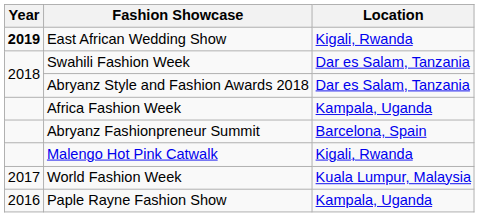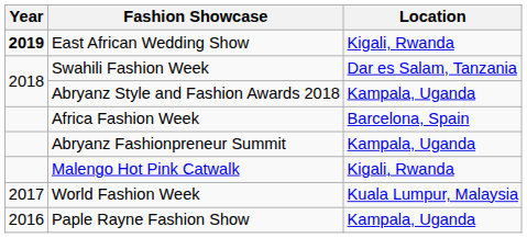Abryanz Style and Fashion Awards 2018 | Location: Dar es Salam, Tanzania -> Kampala, Uganda
Africa Fashion Week | Location: Kampala, Uganda -> Barcelona, Spain
Abryanz Fashionpreneur Summit | Location: Barcelona, Spain -> Kampala, Uganda
